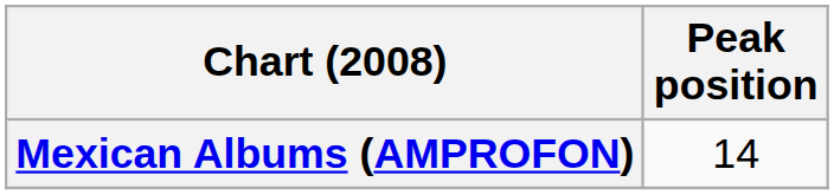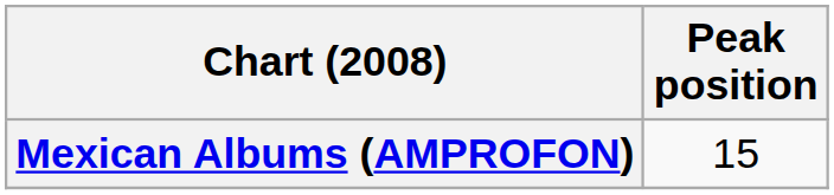Mexican Albums (AMPROFON) | Peak position: 14 -> 15
